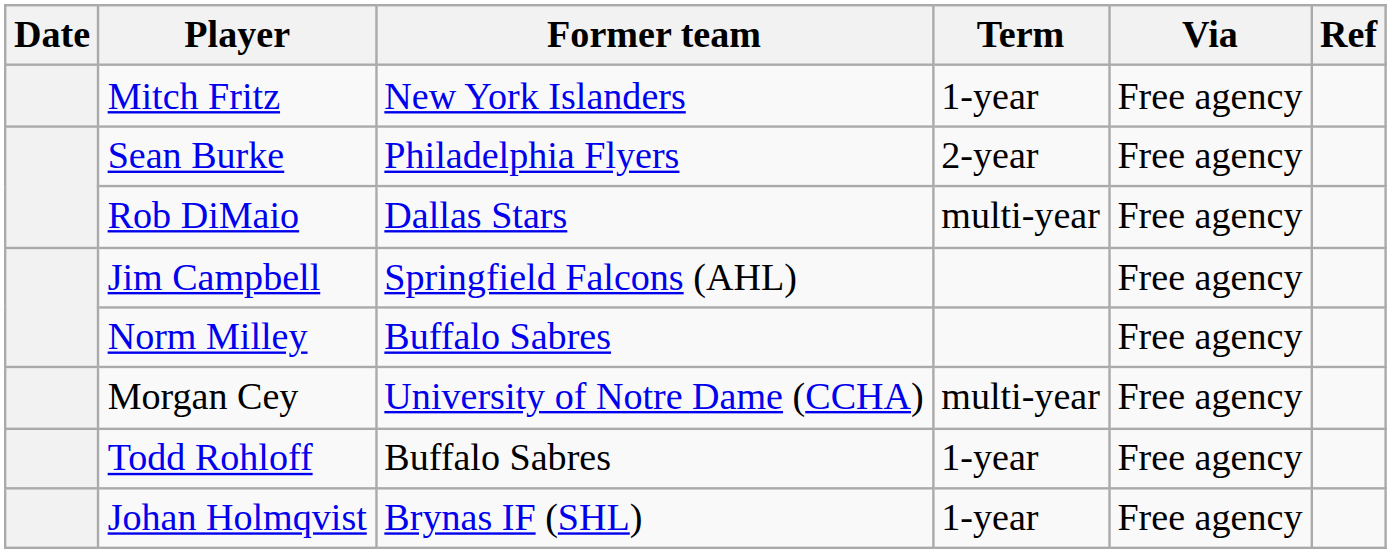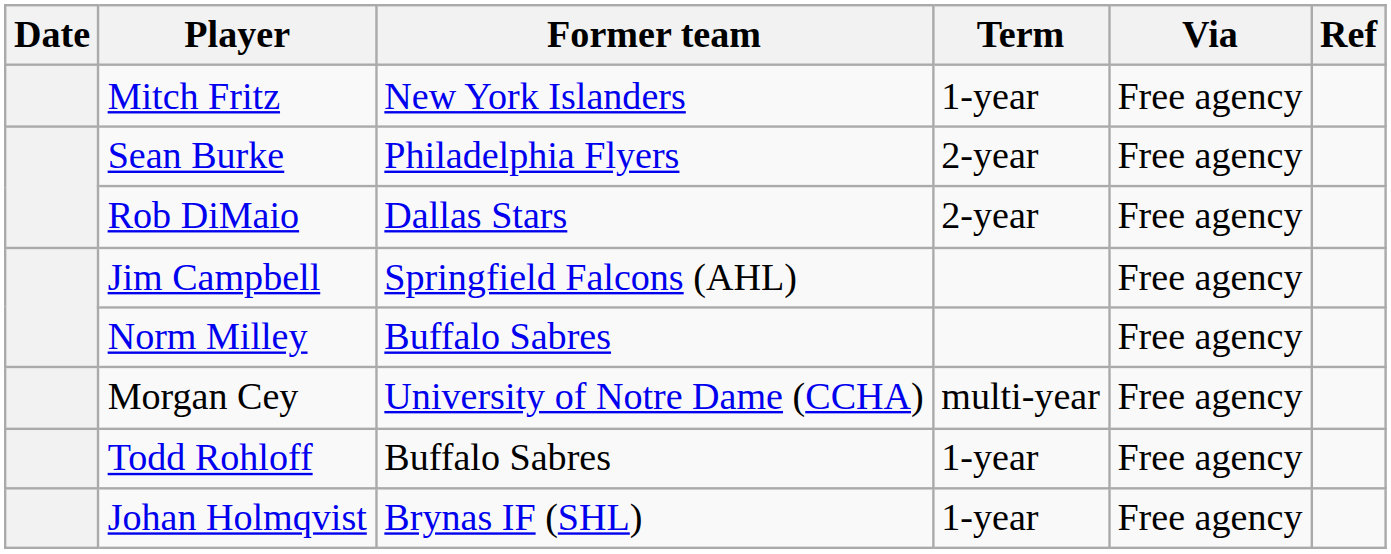Rob DiMaio | Term: multi-year -> 2-year
